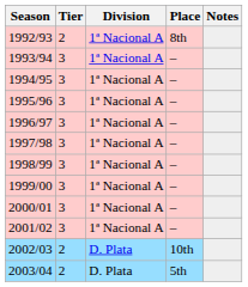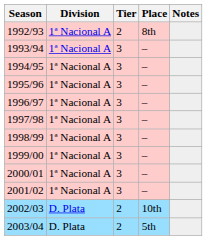columns swapped: Tier <-> Division
